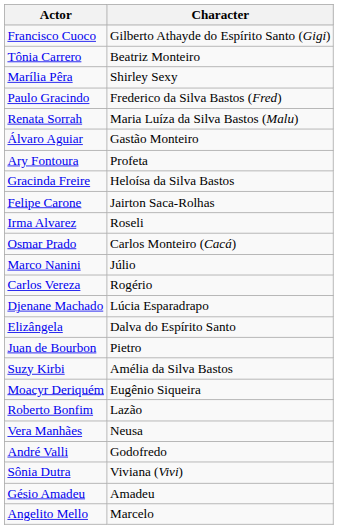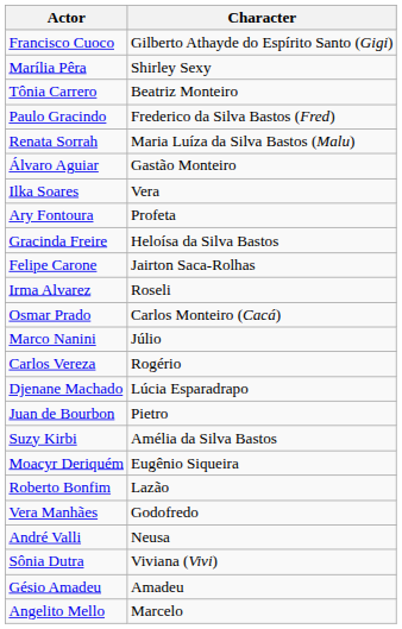rows swapped: Marília Pêra <-> Tônia Carrero
+ row: Ilka Soares | Vera
- row: Elizângela | Dalva do Espírito Santo
Vera Manhães | Character: Neusa -> Godofredo
André Valli | Character: Godofredo -> Neusa
